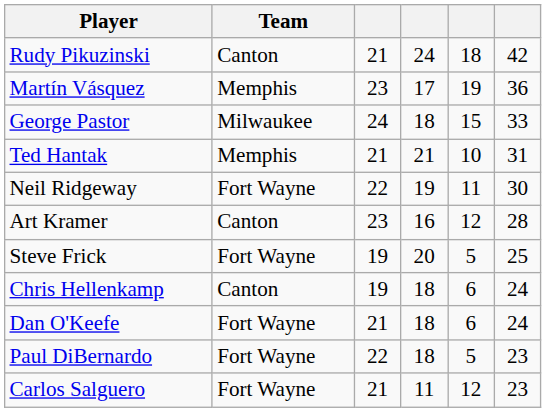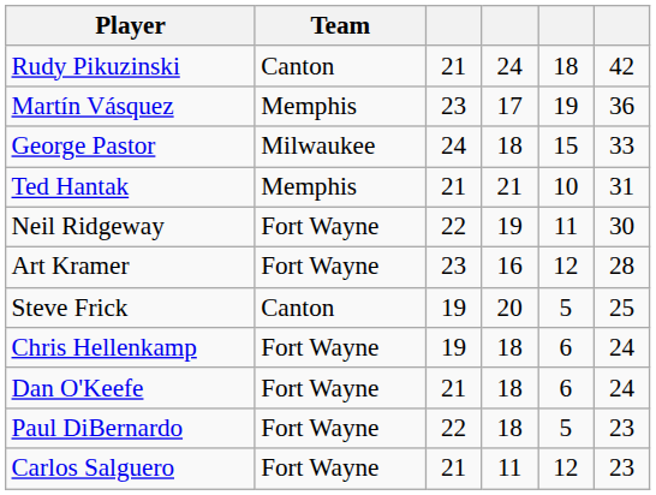Art Kramer | Team: Canton -> Fort Wayne
Steve Frick | Team: Fort Wayne -> Canton
Chris Hellenkamp | Team: Canton -> Fort Wayne
